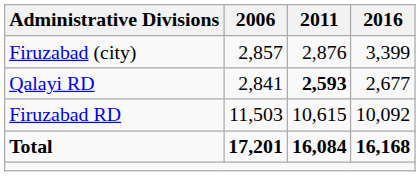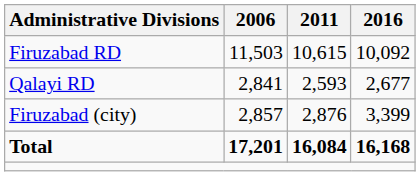rows swapped: Firuzabad RD <-> Firuzabad (city)
Qalayi RD | 2011: bold -> normal
